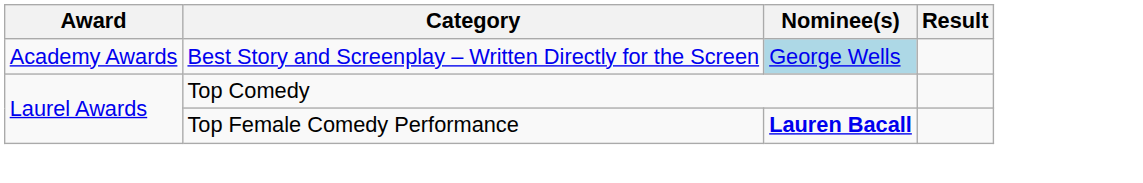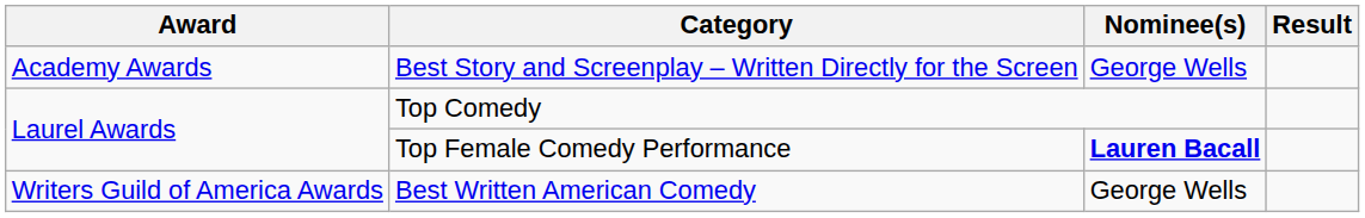Best Story and Screenplay – Written Directly for the Screen | Nominee(s): lightblue background -> no background
+ row: Writers Guild of America Awards | Best Written American Comedy | George Wells
